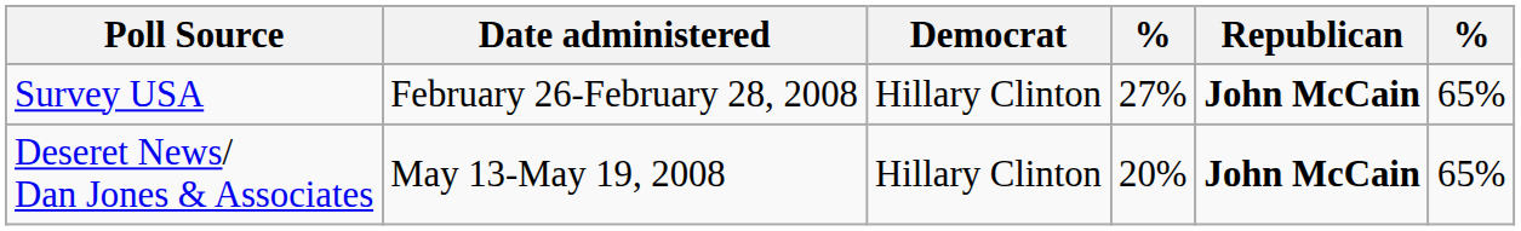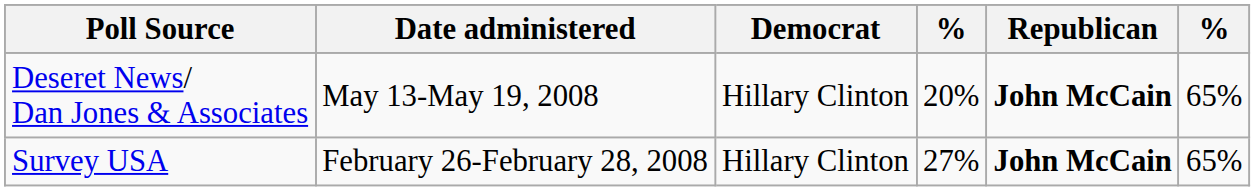rows swapped: Deseret News/ Dan Jones & Associates <-> Survey USA
